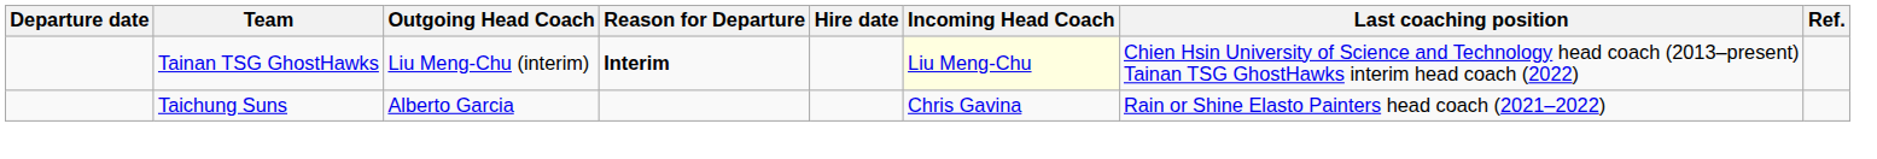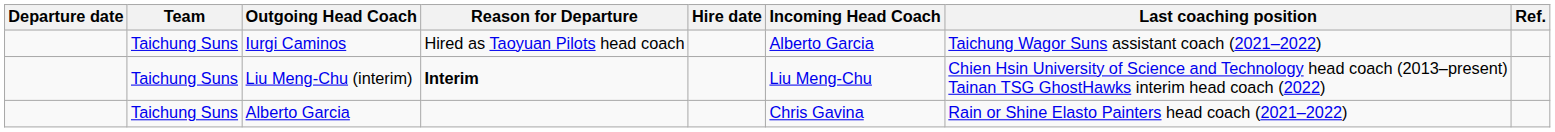+ row: Taichung Suns | Iurgi Caminos | Hired as Taoyuan Pilots head coach | Alberto Garcia | Taichung Wagor Suns assistant coach (2021–2022)
Liu Meng-Chu (interim) | Team: Tainan TSG GhostHawks -> Taichung Suns
Liu Meng-Chu (interim) | Incoming Head Coach: lightyellow background -> no background
